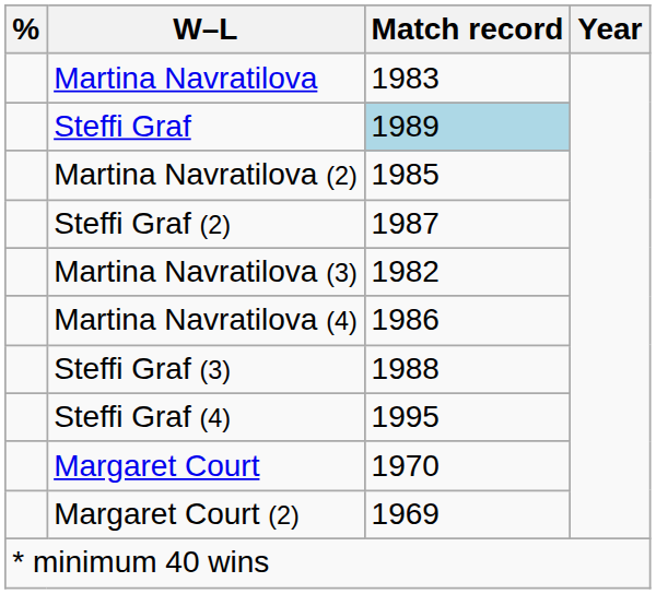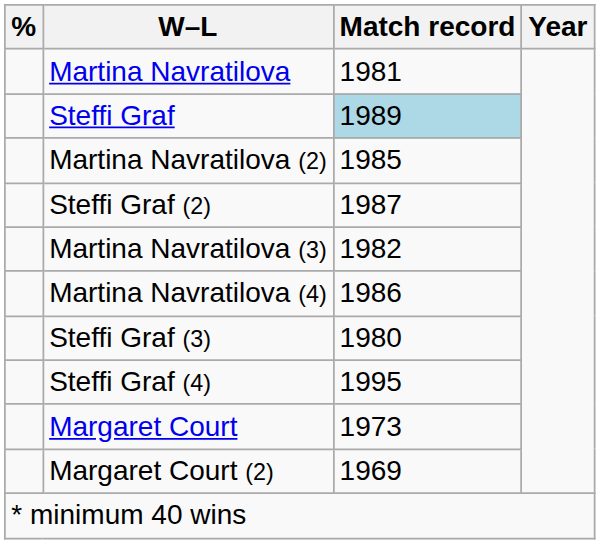Martina Navratilova | Match record: 1983 -> 1981
Steffi Graf (3) | Match record: 1988 -> 1980
Margaret Court | Match record: 1970 -> 1973
